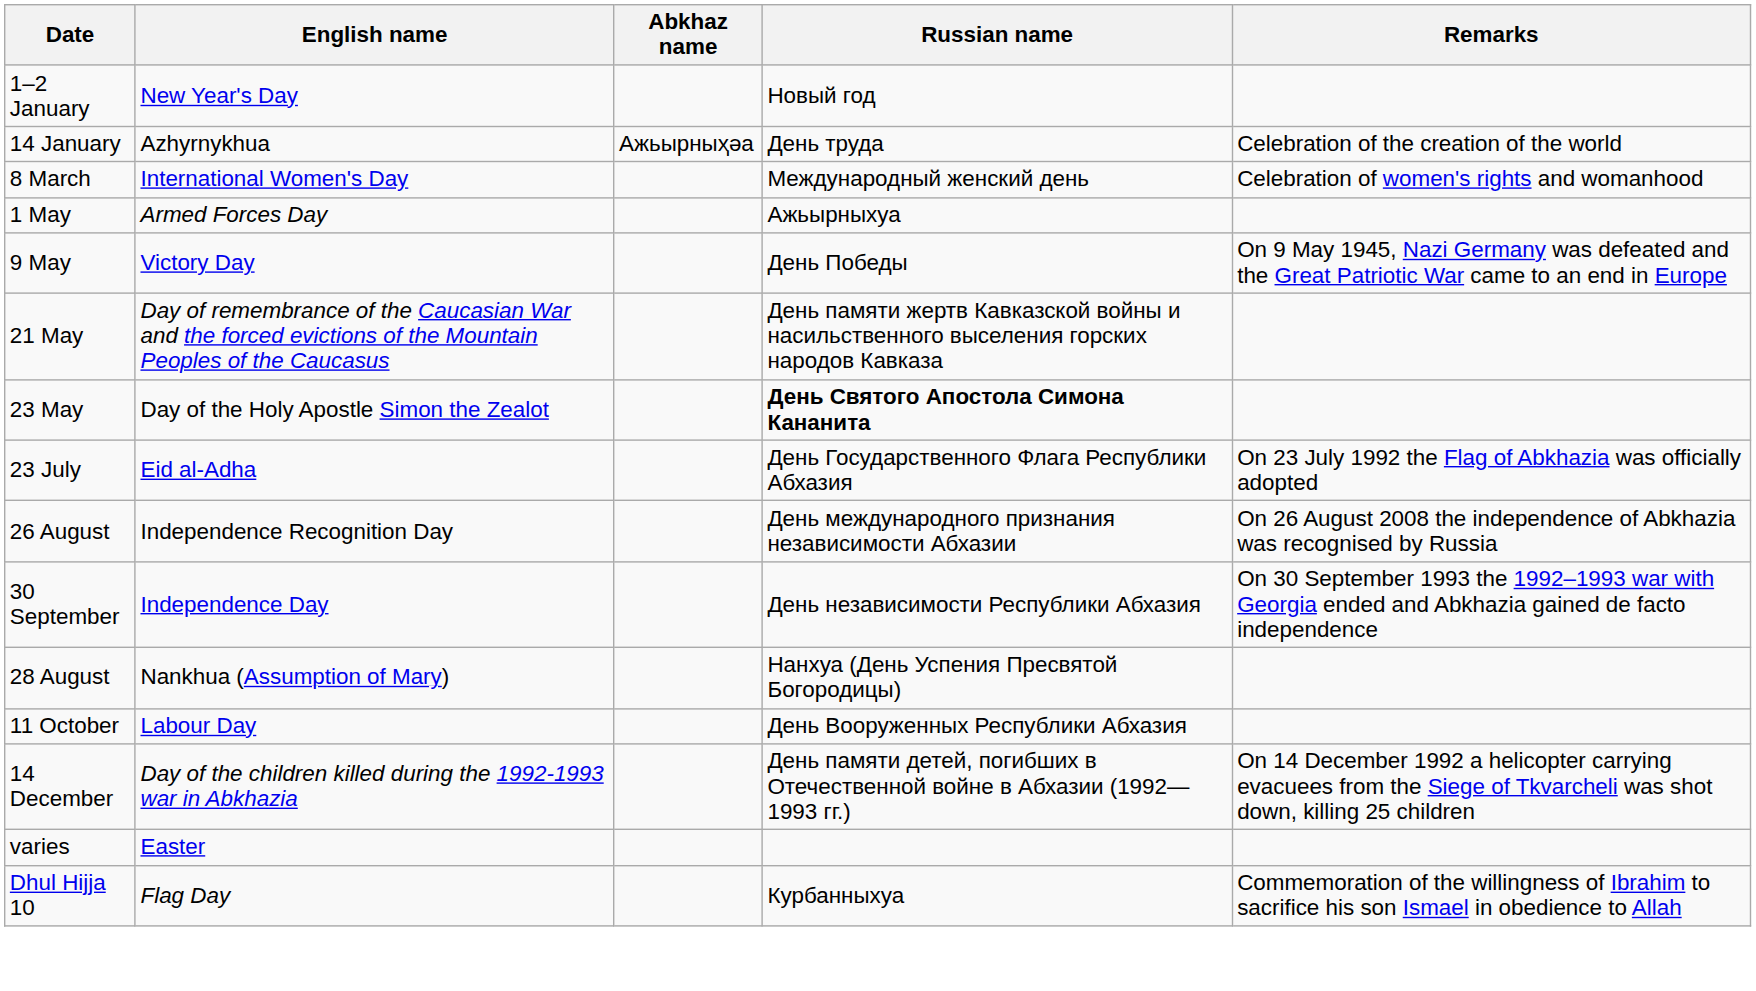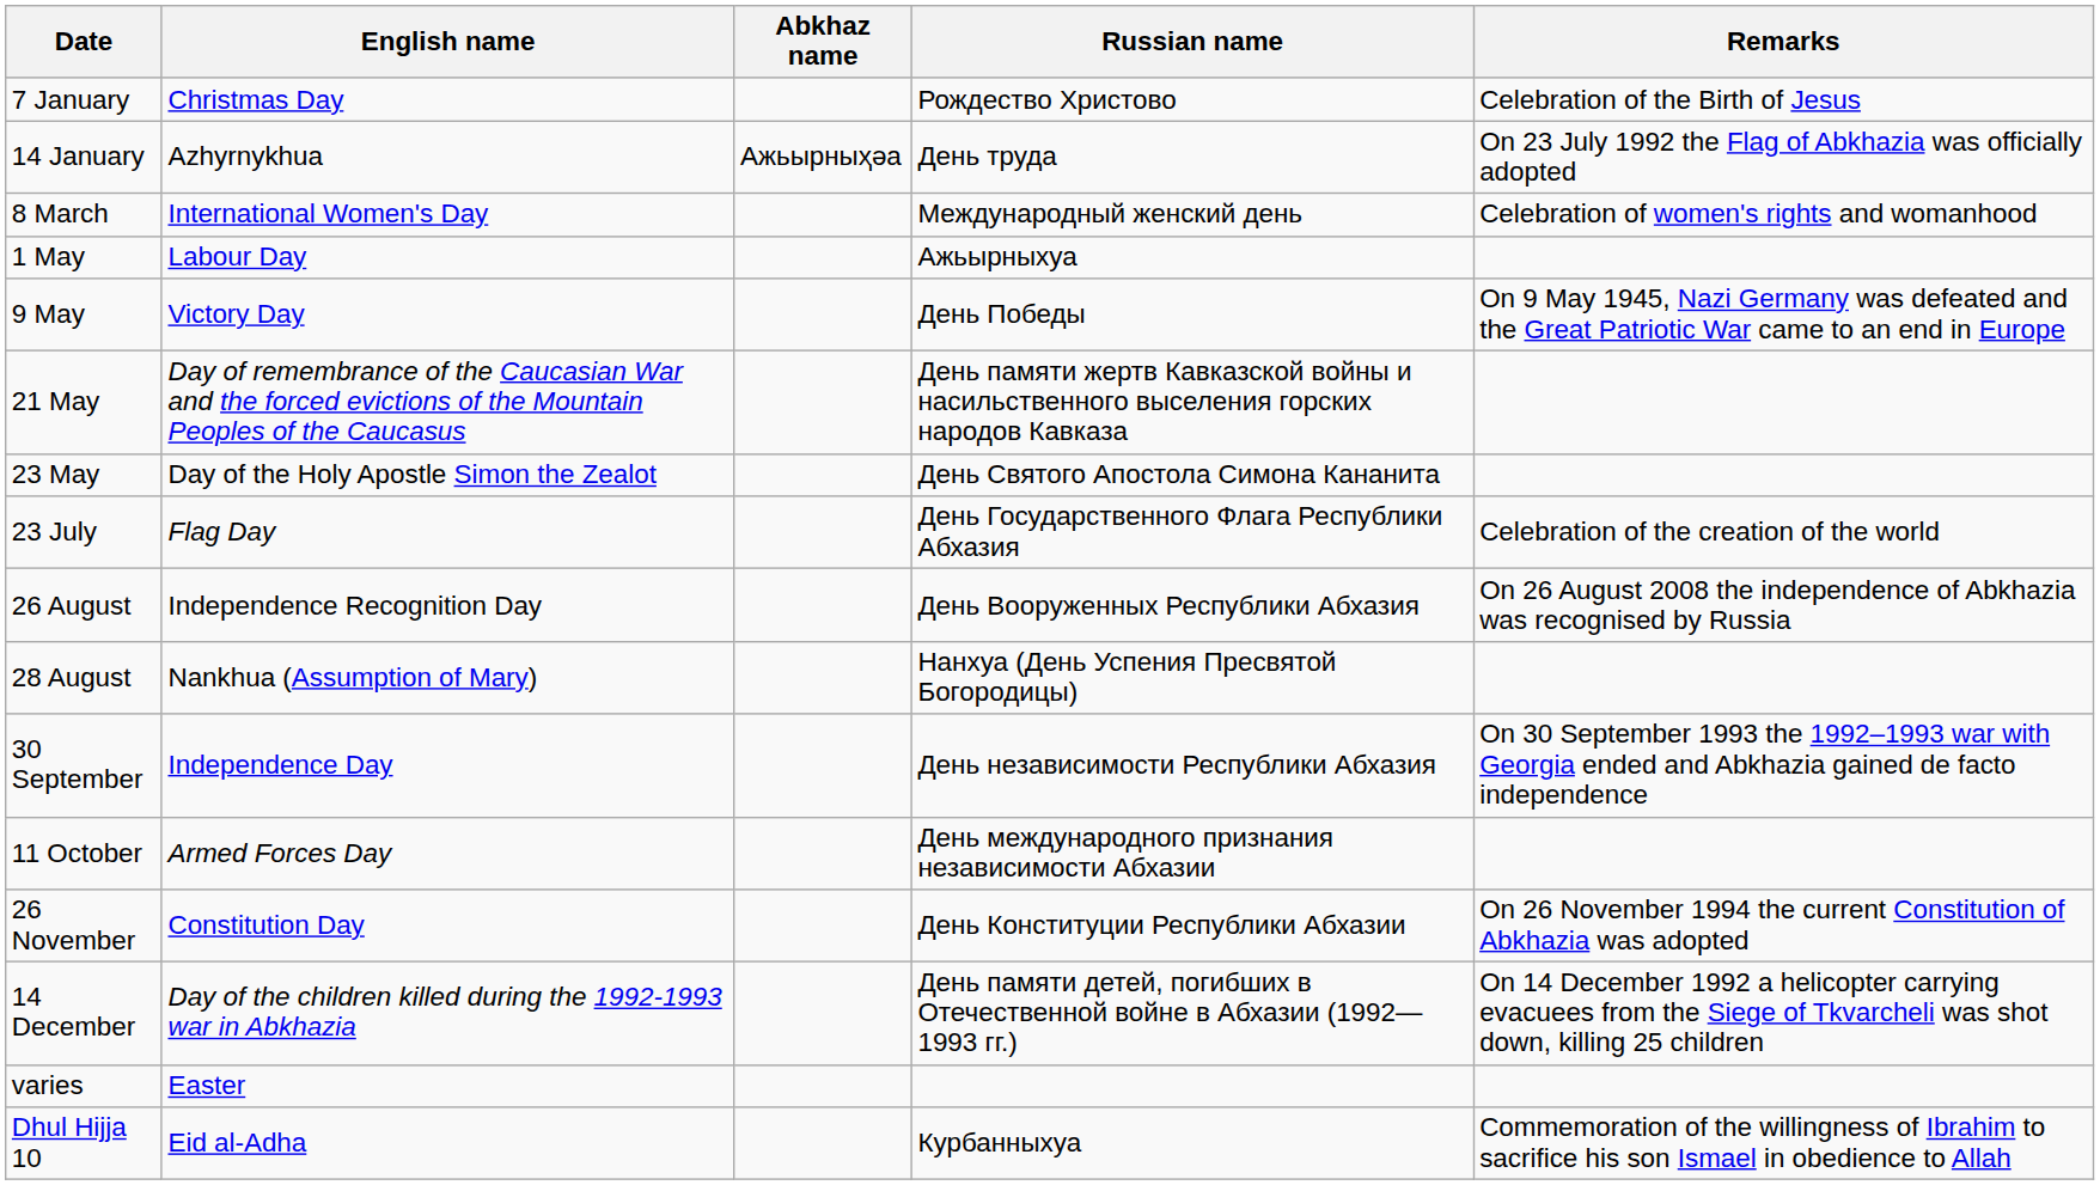- row: 1–2 January | New Year's Day | Новый год
+ row: 7 January | Christmas Day | Рождество Христово | Celebration of the Birth of Jesus
14 January | Remarks: Celebration of the creation of the world -> On 23 July 1992 the Flag of Abkhazia was officially adopted
1 May | English name: Armed Forces Day -> Labour Day
23 May | Russian name: bold -> normal
23 July | English name: Eid al-Adha -> Flag Day
23 July | Remarks: On 23 July 1992 the Flag of Abkhazia was officially adopted -> Celebration of the creation of the world
26 August | Russian name: День международного признания независимости Абхазии -> День Вооруженных Республики Абхазия
rows swapped: 28 August <-> 30 September
11 October | English name: Labour Day -> Armed Forces Day
11 October | Russian name: День Вооруженных Республики Абхазия -> День международного признания независимости Абхазии
+ row: 26 November | Constitution Day | День Конституции Республики Абхазии | On 26 November 1994 the current Constitution of Abkhazia was adopted
Dhul Hijja 10 | English name: Flag Day -> Eid al-Adha
